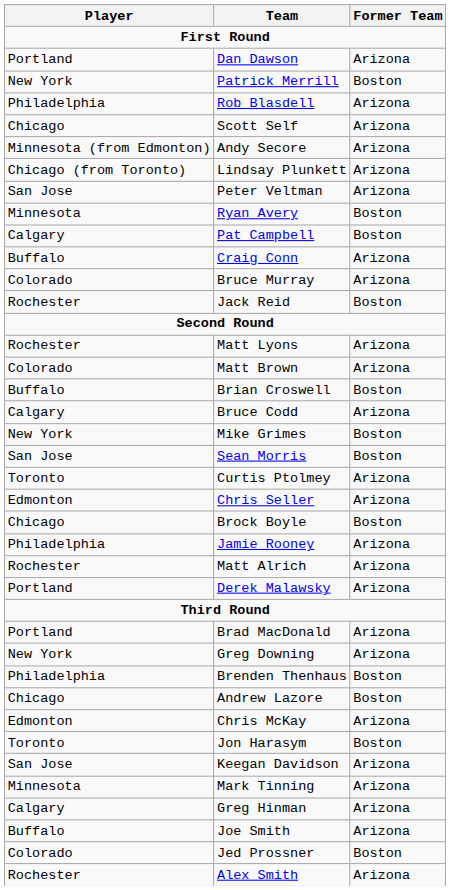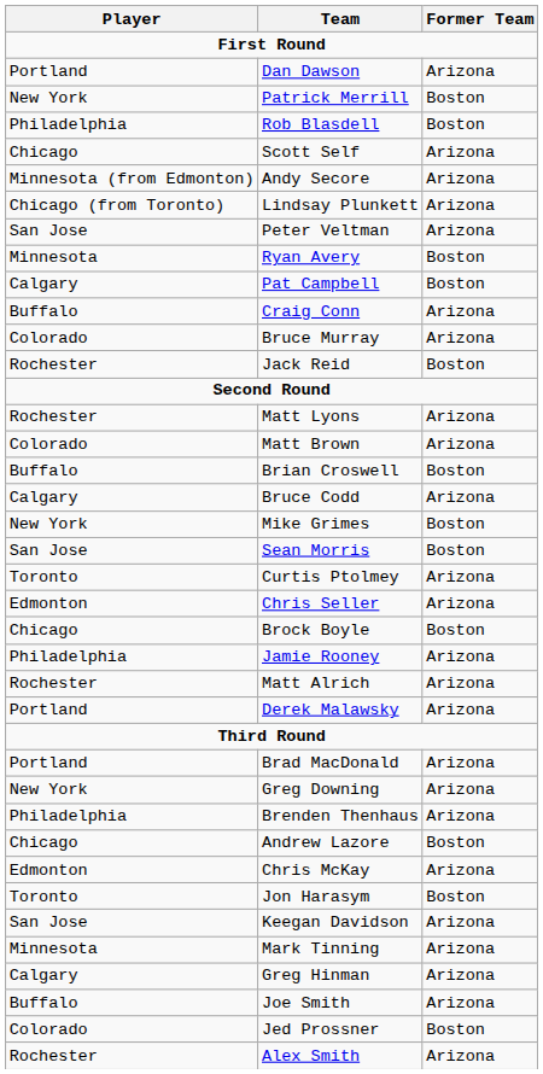Rob Blasdell | Former Team: Arizona -> Boston
Brenden Thenhaus | Former Team: Boston -> Arizona
